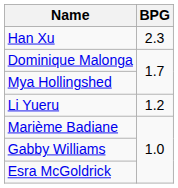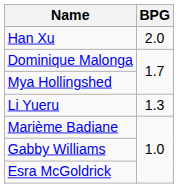Han Xu | BPG: 2.3 -> 2.0
Li Yueru | BPG: 1.2 -> 1.3
